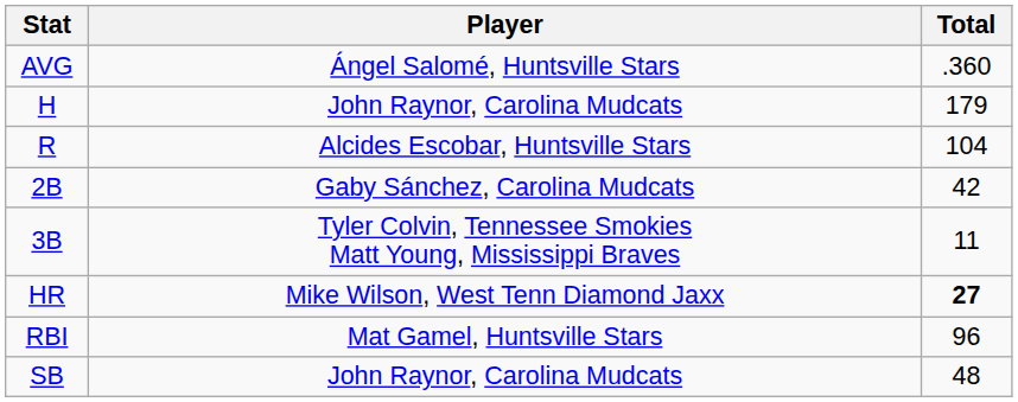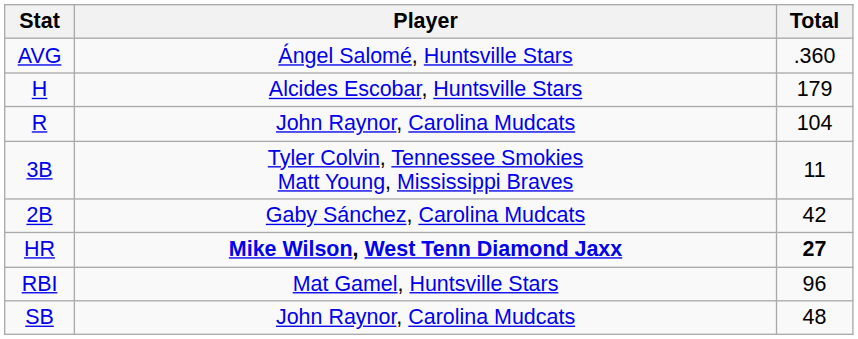H | Player: John Raynor, Carolina Mudcats -> Alcides Escobar, Huntsville Stars
R | Player: Alcides Escobar, Huntsville Stars -> John Raynor, Carolina Mudcats
rows swapped: 2B <-> 3B
HR | Player: normal -> bold
